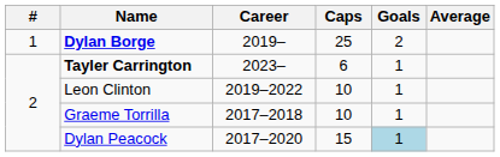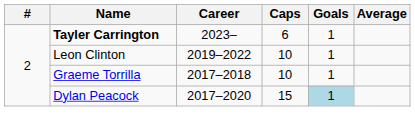- row: 1 | Dylan Borge | 2019– | 25 | 2
